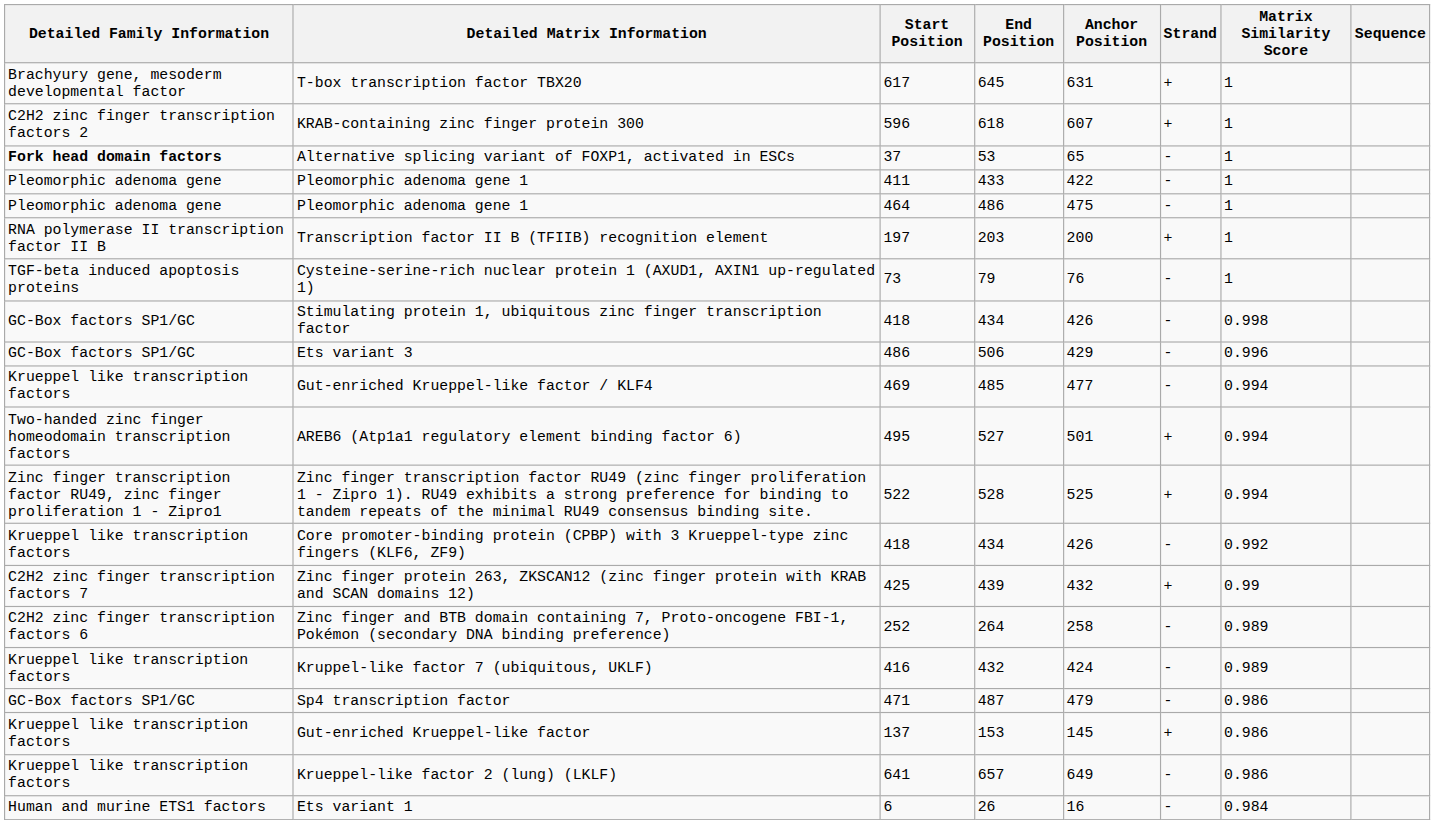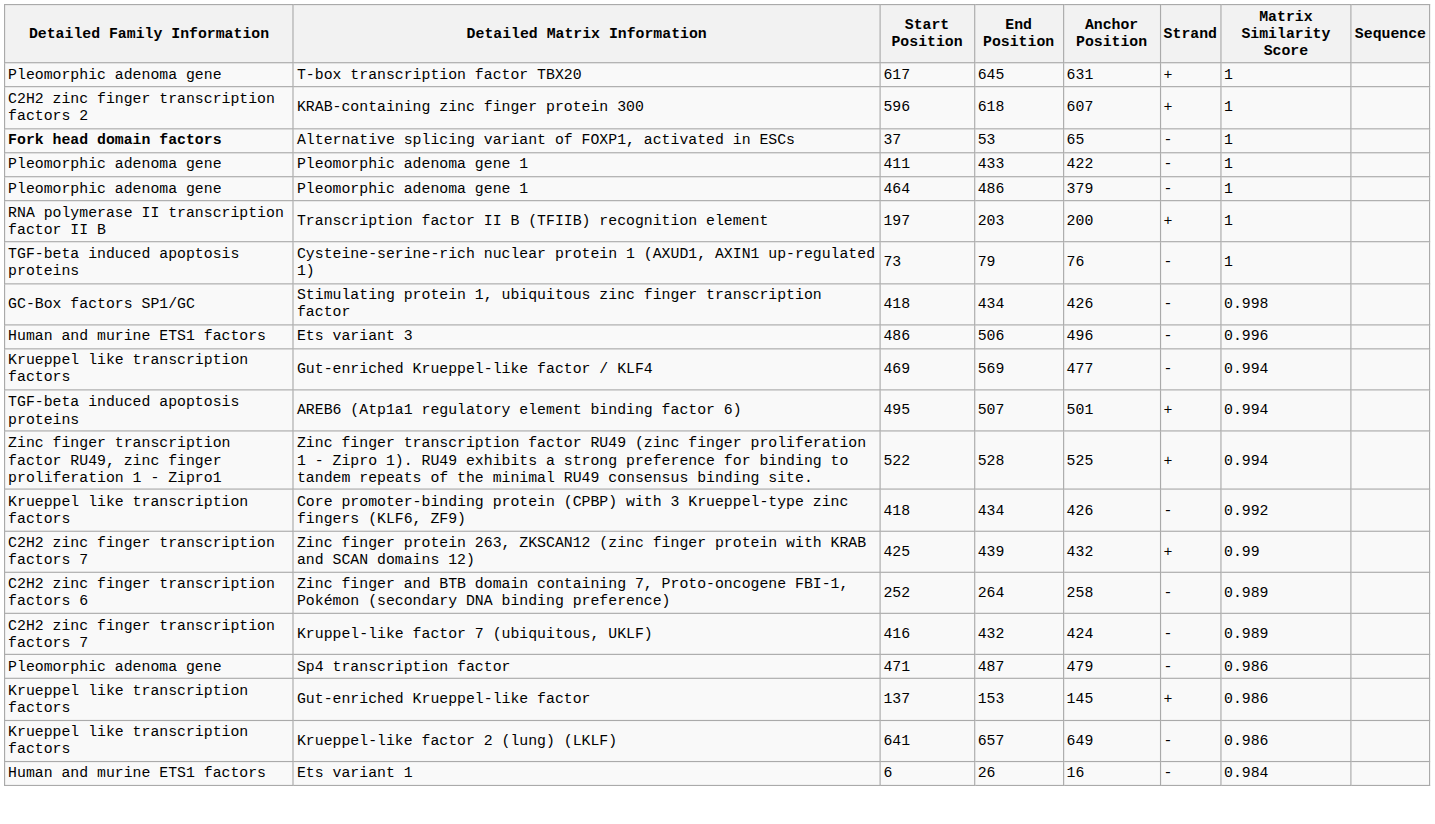T-box transcription factor TBX20 | Detailed Family Information: Brachyury gene, mesoderm developmental factor -> Pleomorphic adenoma gene
Pleomorphic adenoma gene 1 / 464 | Anchor Position: 475 -> 379
Ets variant 3 | Detailed Family Information: GC-Box factors SP1/GC -> Human and murine ETS1 factors
Ets variant 3 | Anchor Position: 429 -> 496
Gut-enriched Krueppel-like factor / KLF4 | End Position: 485 -> 569
AREB6 (Atp1a1 regulatory element binding factor 6) | Detailed Family Information: Two-handed zinc finger homeodomain transcription factors -> TGF-beta induced apoptosis proteins
AREB6 (Atp1a1 regulatory element binding factor 6) | End Position: 527 -> 507
Kruppel-like factor 7 (ubiquitous, UKLF) | Detailed Family Information: Krueppel like transcription factors -> C2H2 zinc finger transcription factors 7
Sp4 transcription factor | Detailed Family Information: GC-Box factors SP1/GC -> Pleomorphic adenoma gene
